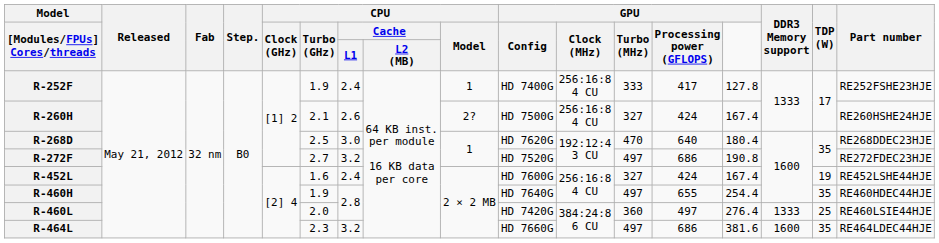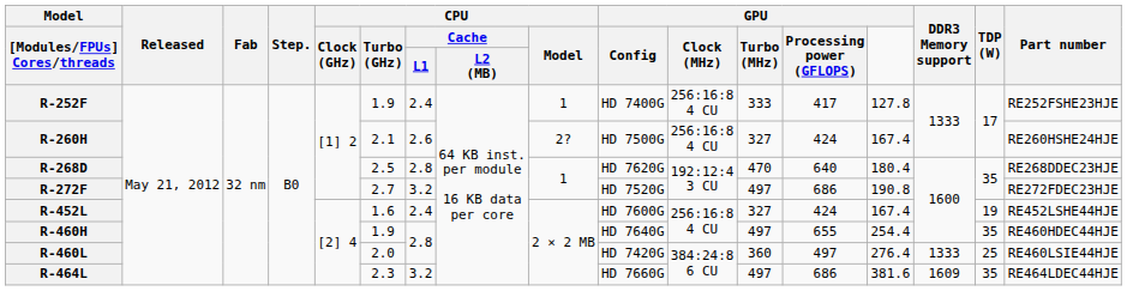R-268D | CPU / Cache / L1: 3.0 -> 2.8
R-464L | DDR3 Memory support: 1600 -> 1609
